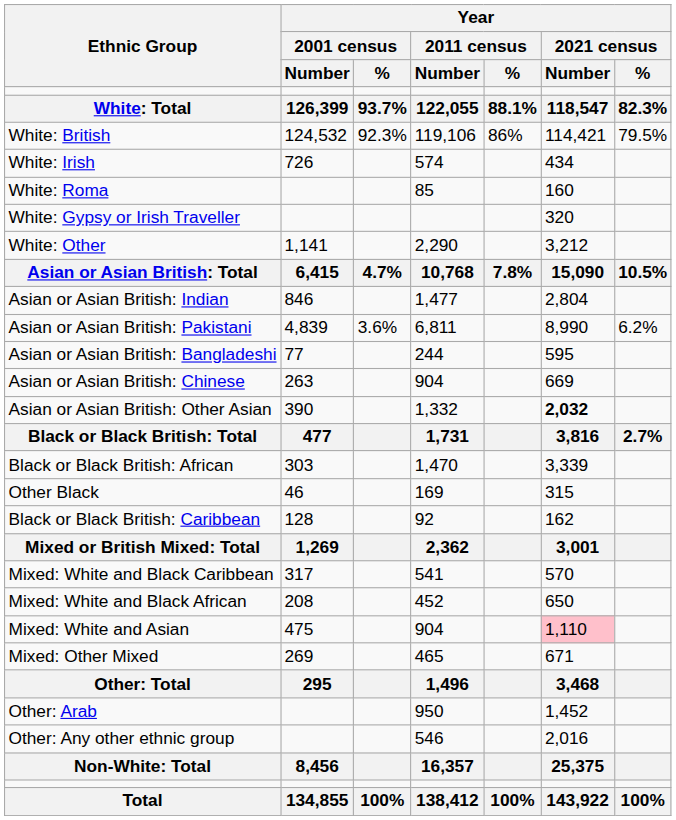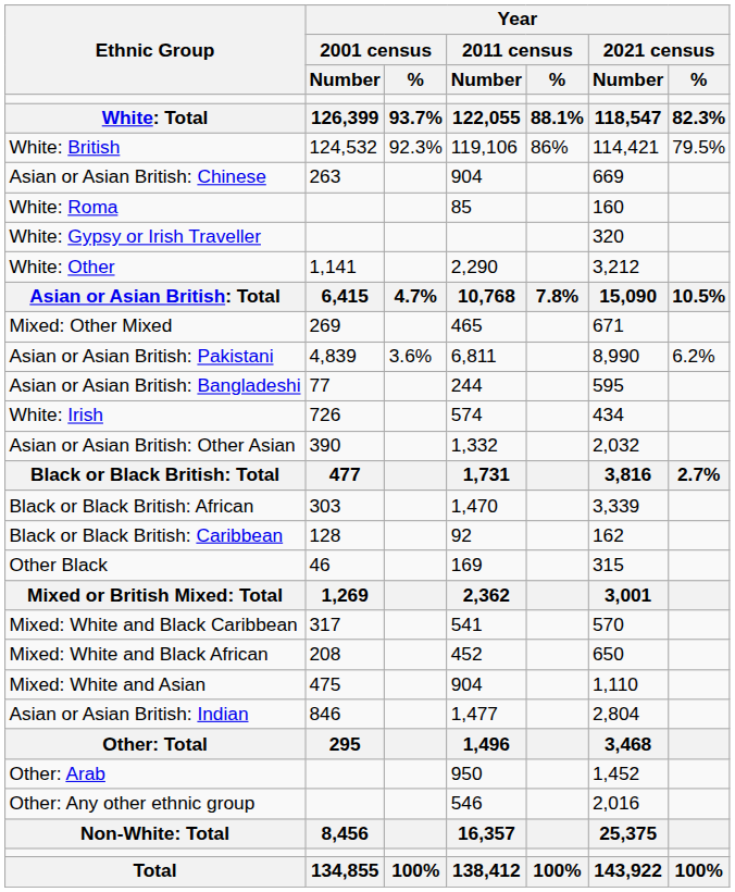rows swapped: White: Irish <-> Asian or Asian British: Chinese
rows swapped: Asian or Asian British: Indian <-> Mixed: Other Mixed
Asian or Asian British: Other Asian | Year / 2021 census / Number: bold -> normal
rows swapped: Black or Black British: Caribbean <-> Other Black
Mixed: White and Asian | Year / 2021 census / Number: pink background -> no background
